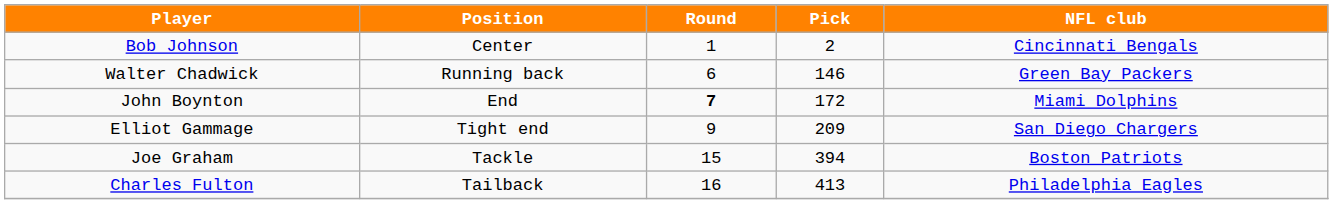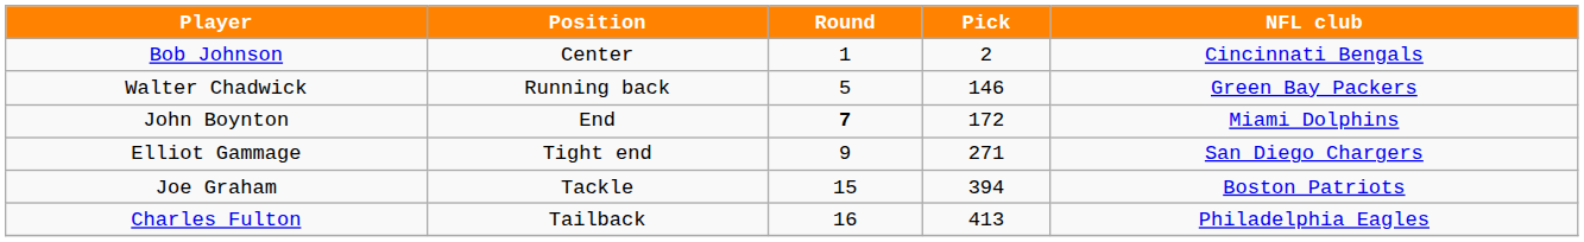Walter Chadwick | Round: 6 -> 5
Elliot Gammage | Pick: 209 -> 271
